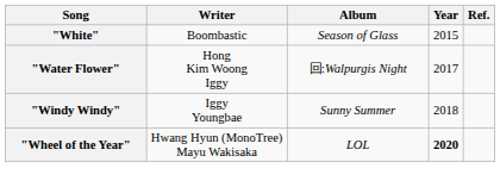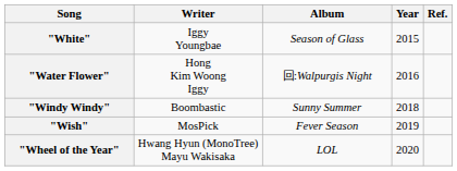"White" | Writer: Boombastic -> Iggy Youngbae
"Water Flower" | Year: 2017 -> 2016
"Windy Windy" | Writer: Iggy Youngbae -> Boombastic
+ row: "Wish" | MosPick | Fever Season | 2019
"Wheel of the Year" | Year: bold -> normal
